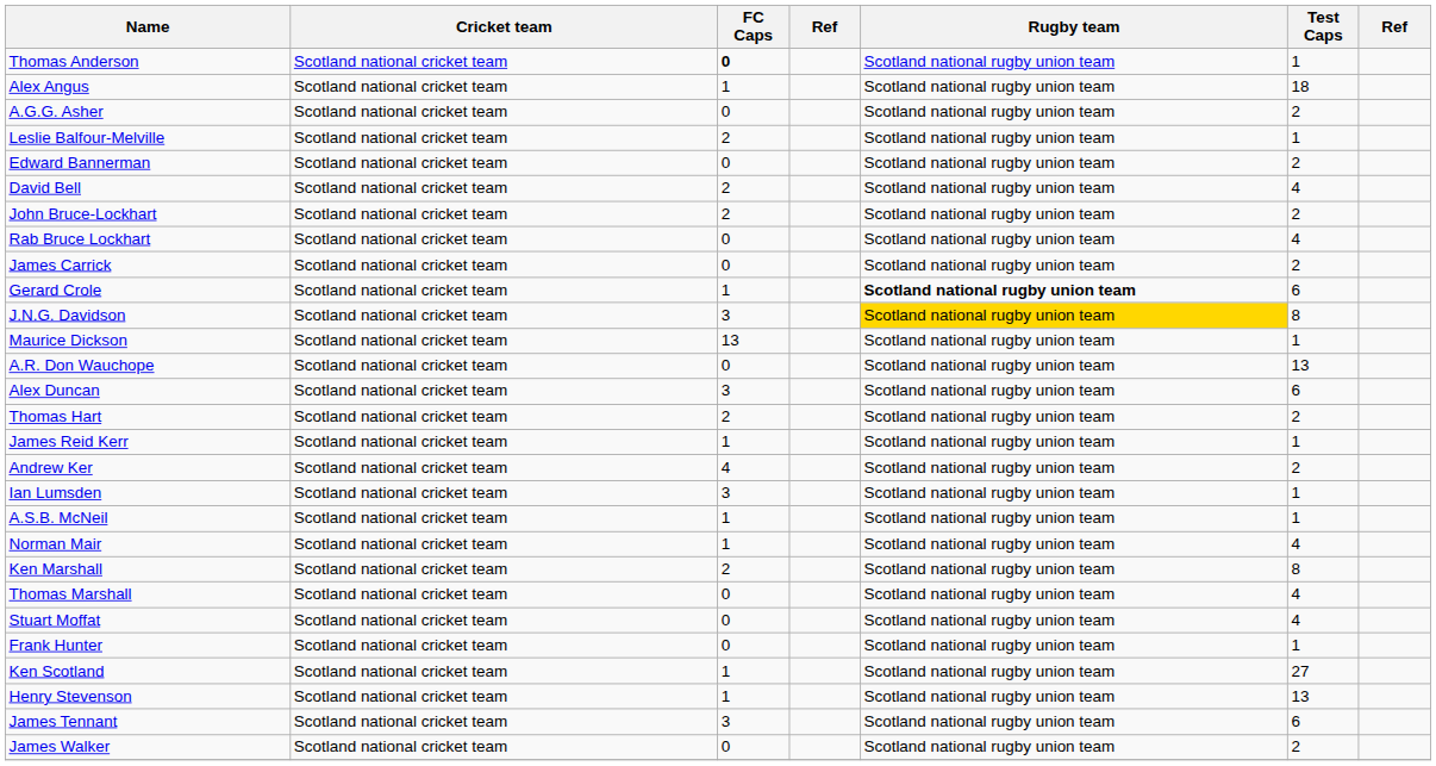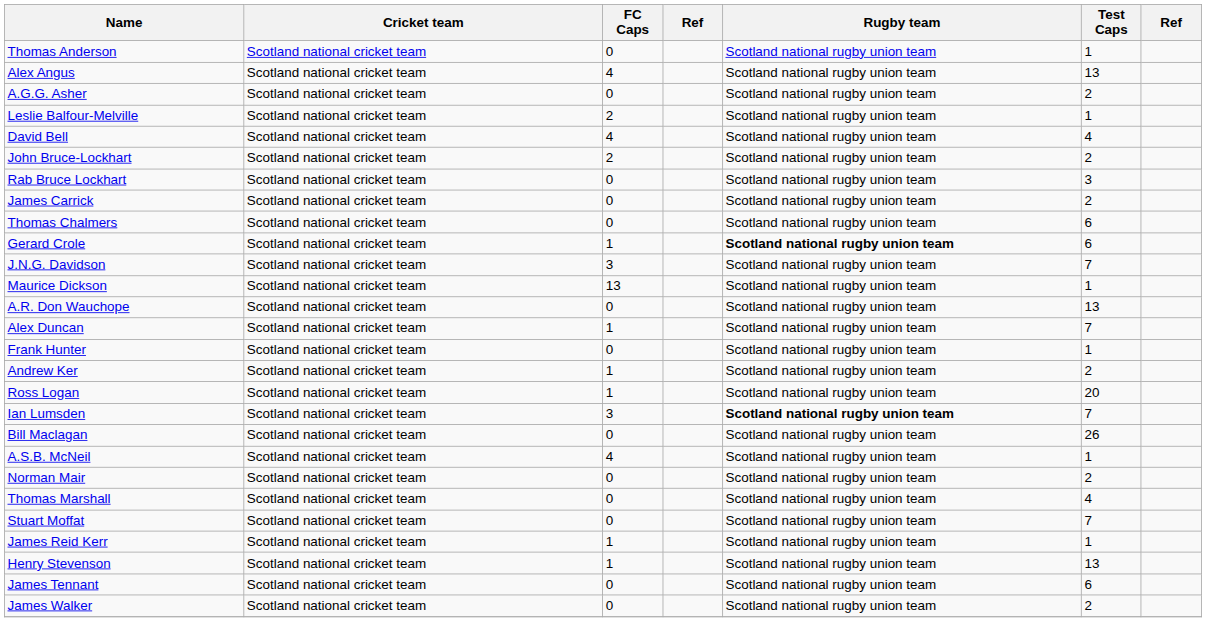Thomas Anderson | FC Caps: bold -> normal
Alex Angus | FC Caps: 1 -> 4
Alex Angus | Test Caps: 18 -> 13
- row: Edward Bannerman | Scotland national cricket team | 0 | Scotland national rugby union team | 2
David Bell | FC Caps: 2 -> 4
Rab Bruce Lockhart | Test Caps: 4 -> 3
+ row: Thomas Chalmers | Scotland national cricket team | 0 | Scotland national rugby union team | 6
J.N.G. Davidson | Rugby team: gold background -> no background
J.N.G. Davidson | Test Caps: 8 -> 7
Alex Duncan | FC Caps: 3 -> 1
Alex Duncan | Test Caps: 6 -> 7
- row: Thomas Hart | Scotland national cricket team | 2 | Scotland national rugby union team | 2
rows swapped: Frank Hunter <-> James Reid Kerr
Andrew Ker | FC Caps: 4 -> 1
+ row: Ross Logan | Scotland national cricket team | 1 | Scotland national rugby union team | 20
Ian Lumsden | Rugby team: normal -> bold
Ian Lumsden | Test Caps: 1 -> 7
+ row: Bill Maclagan | Scotland national cricket team | 0 | Scotland national rugby union team | 26
A.S.B. McNeil | FC Caps: 1 -> 4
Norman Mair | FC Caps: 1 -> 0
Norman Mair | Test Caps: 4 -> 2
- row: Ken Marshall | Scotland national cricket team | 2 | Scotland national rugby union team | 8
Stuart Moffat | Test Caps: 4 -> 7
- row: Ken Scotland | Scotland national cricket team | 1 | Scotland national rugby union team | 27
James Tennant | FC Caps: 3 -> 0
